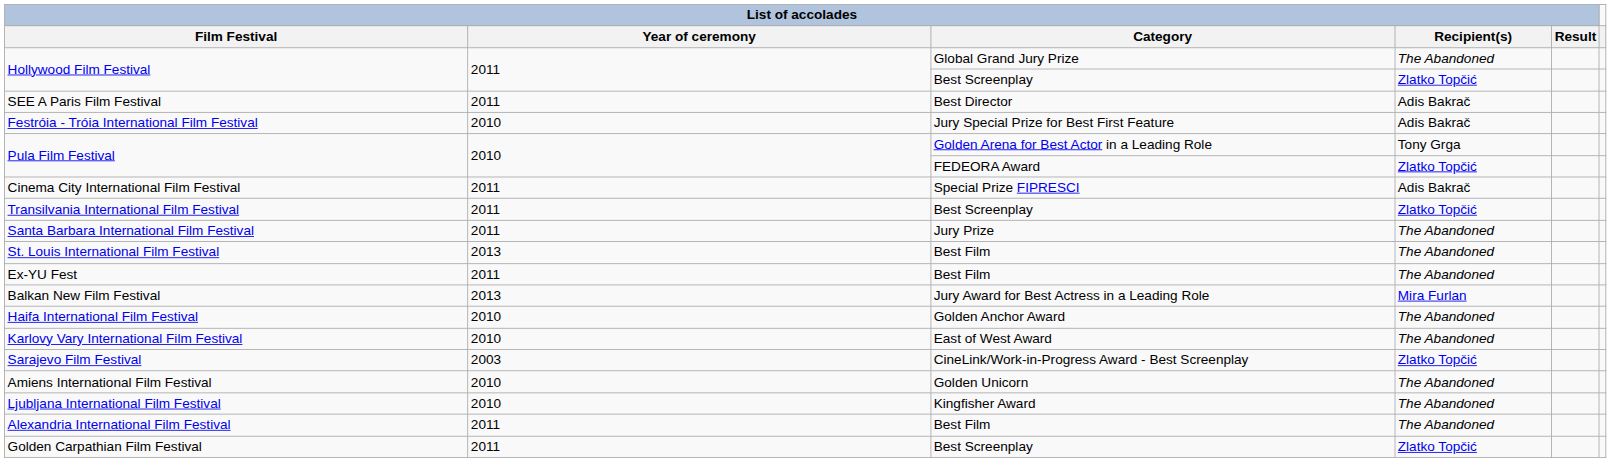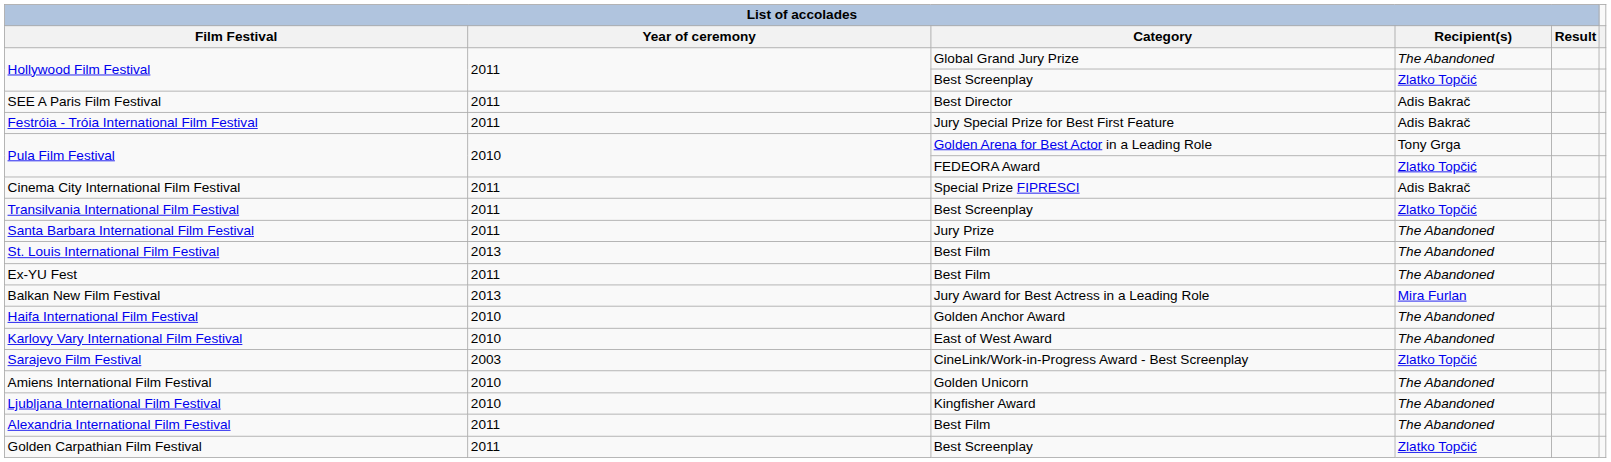Festróia - Tróia International Film Festival | List of accolades / Year of ceremony: 2010 -> 2011
